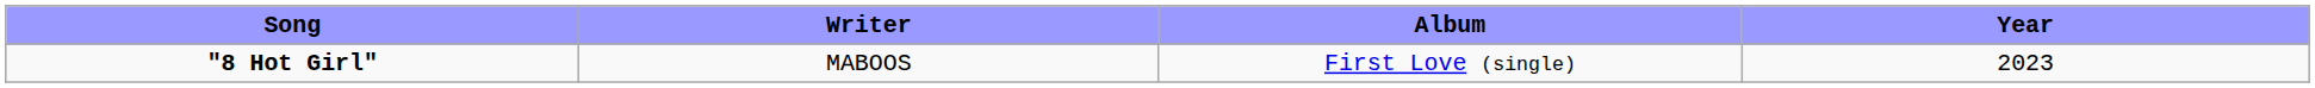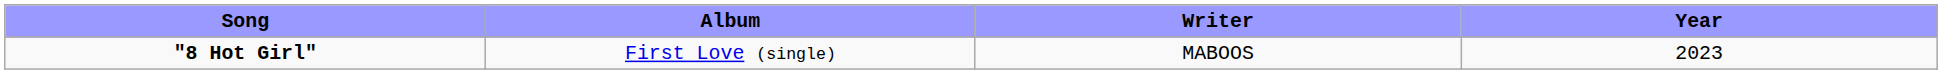columns swapped: Writer <-> Album
